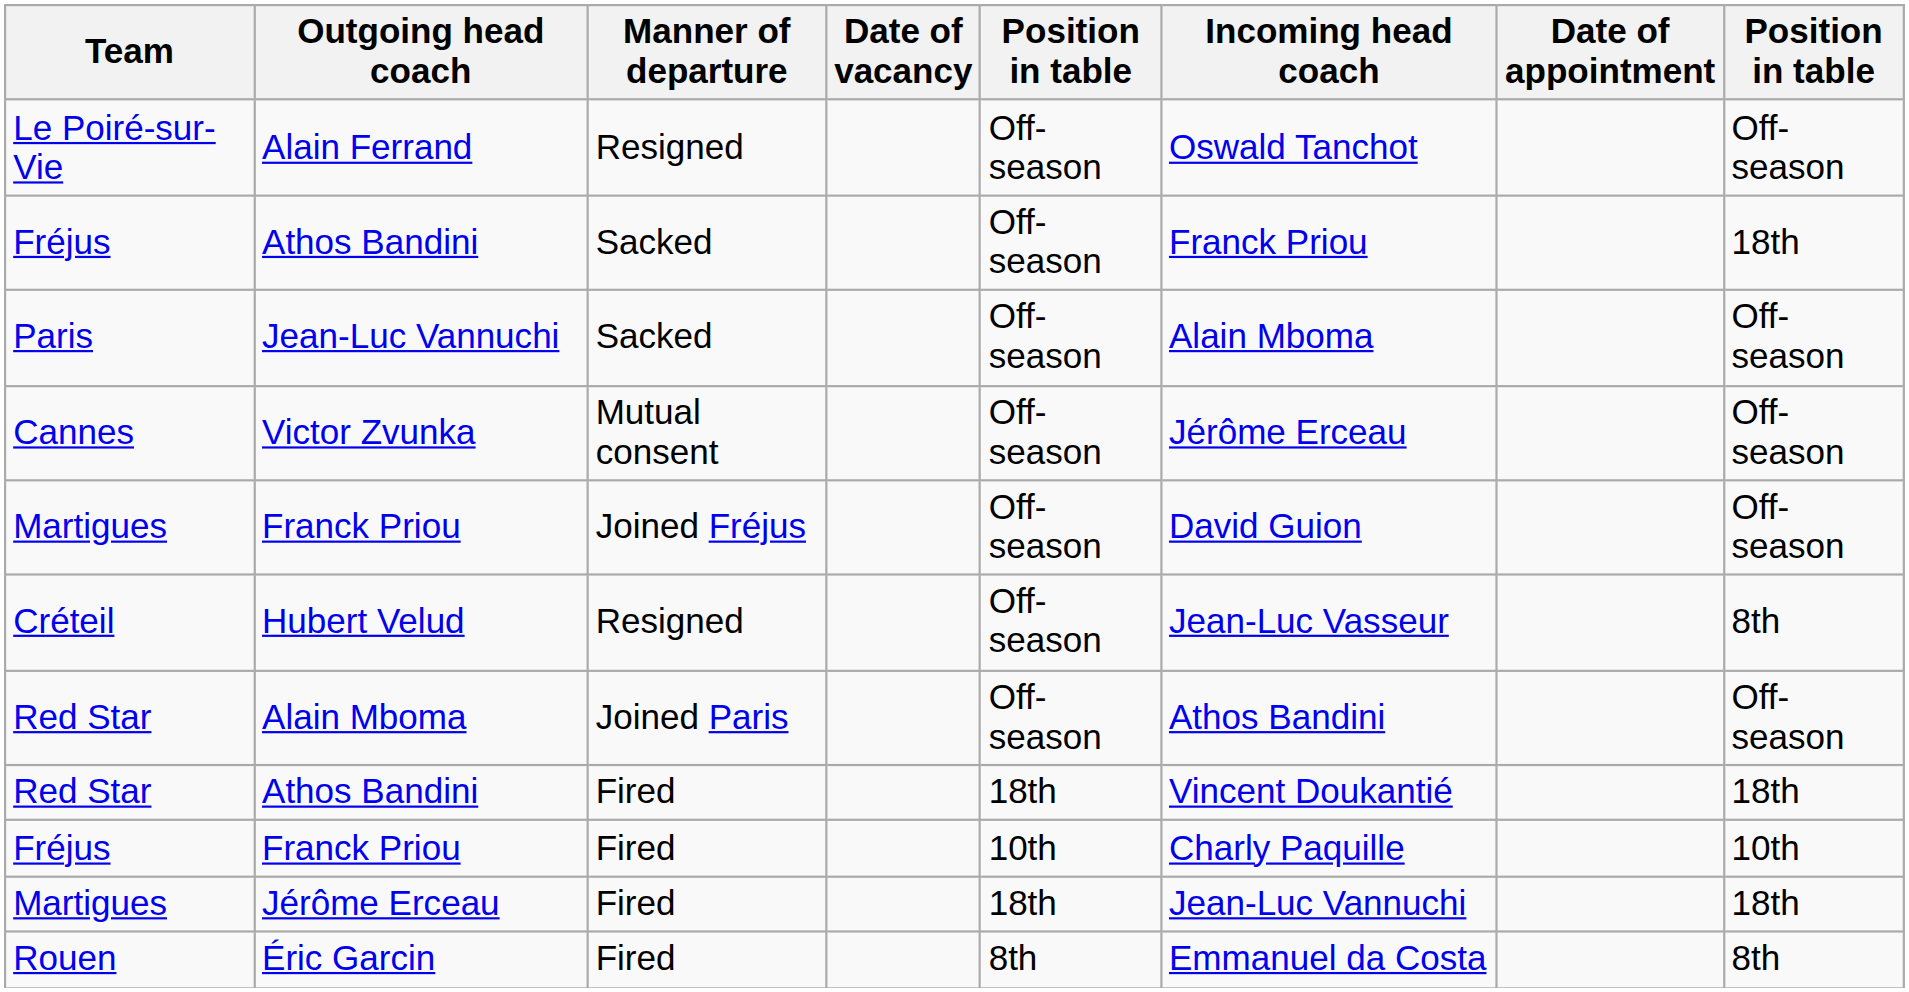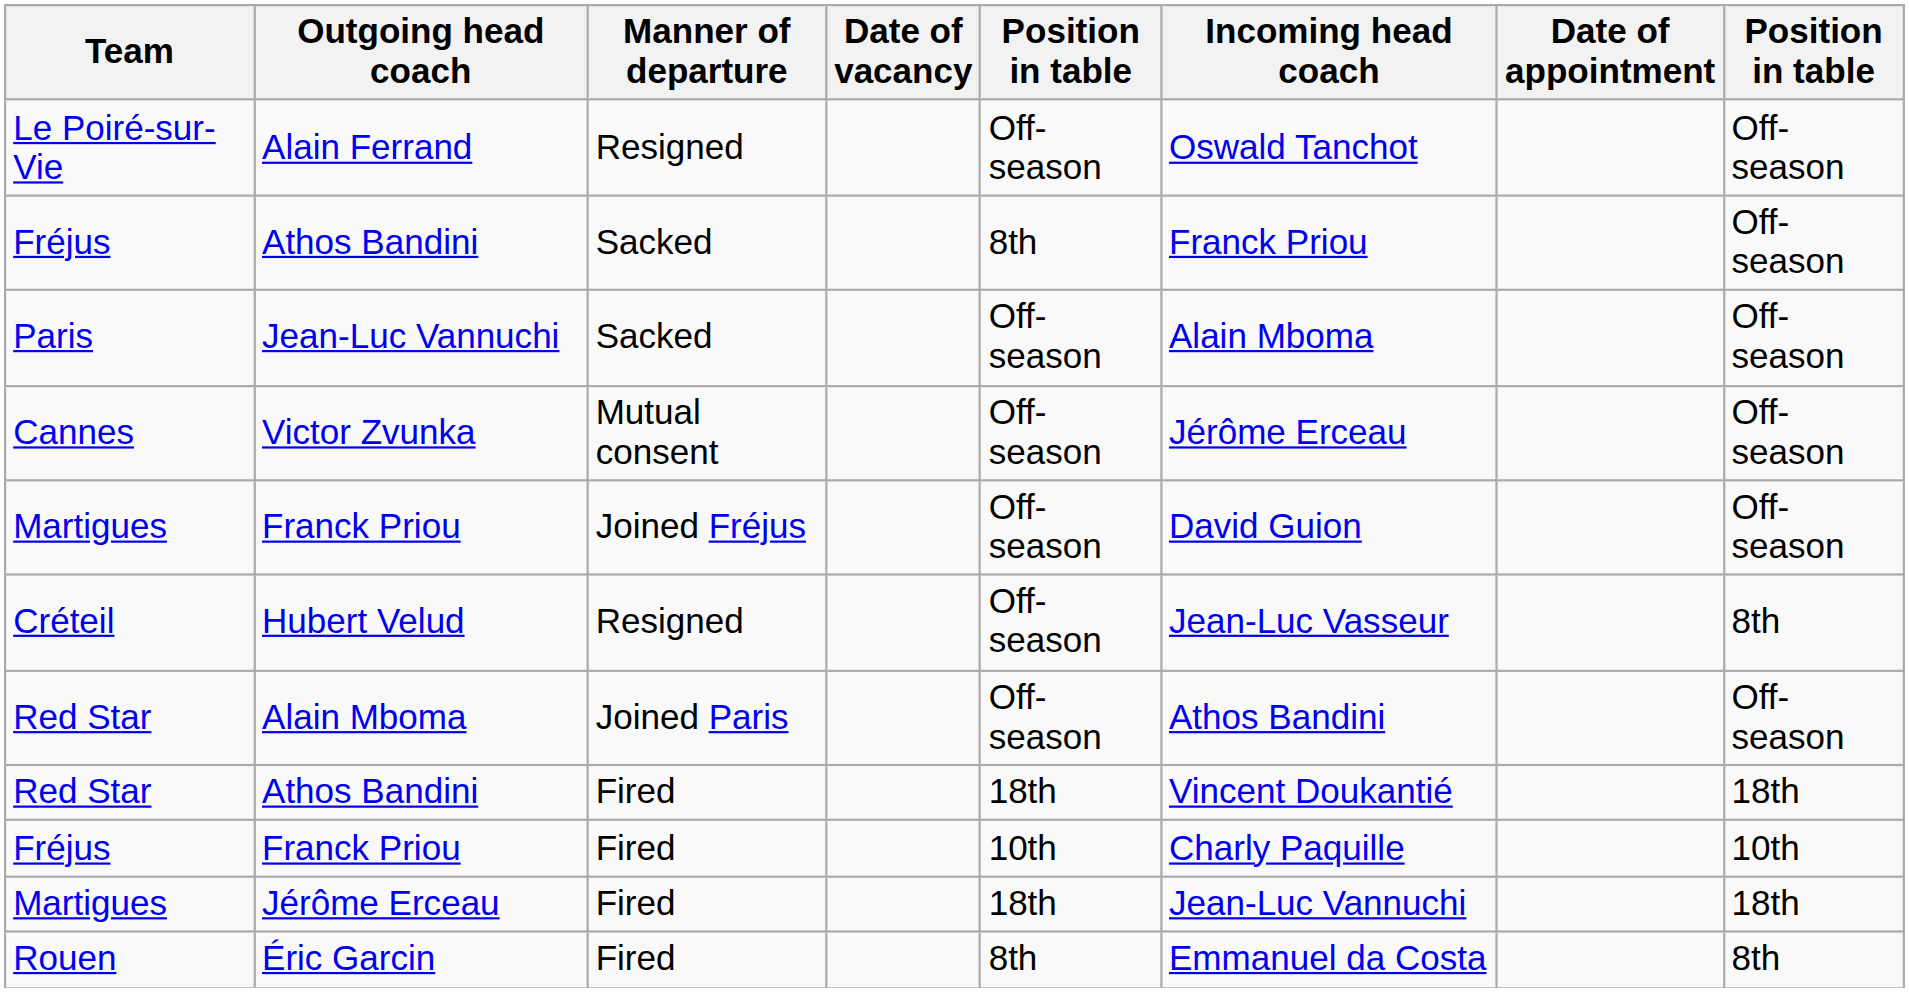Fréjus / Athos Bandini | column 5: Off-season -> 8th
Fréjus / Athos Bandini | column 8: 18th -> Off-season
